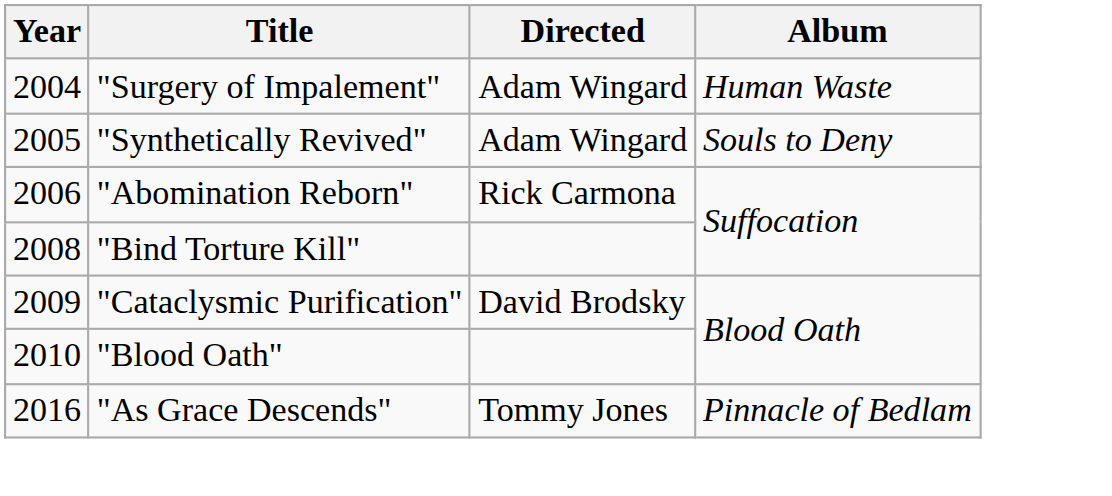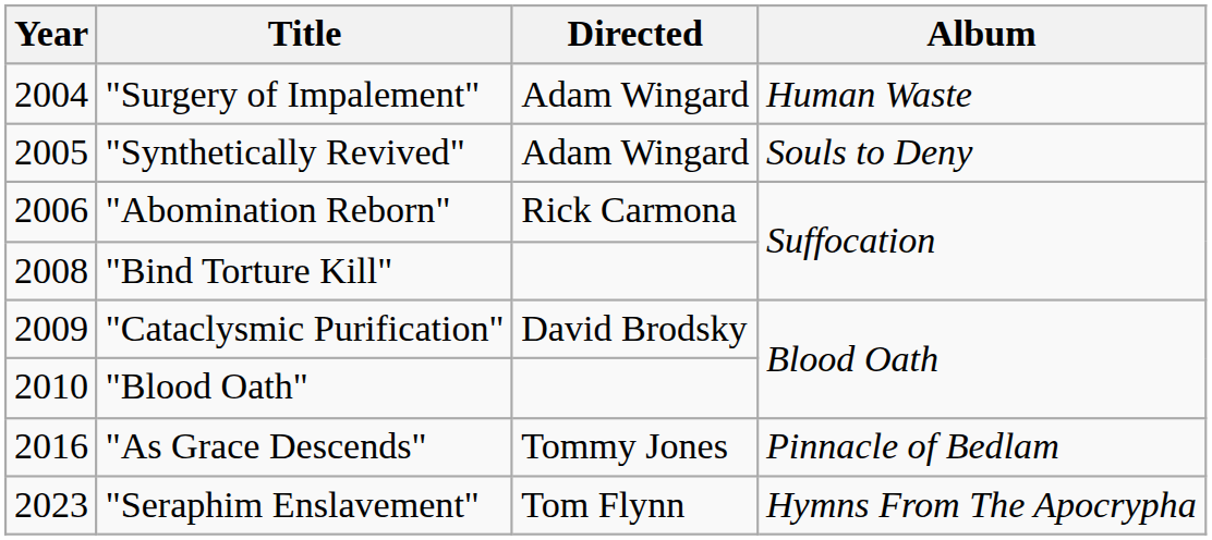+ row: 2023 | "Seraphim Enslavement" | Tom Flynn | Hymns From The Apocrypha
